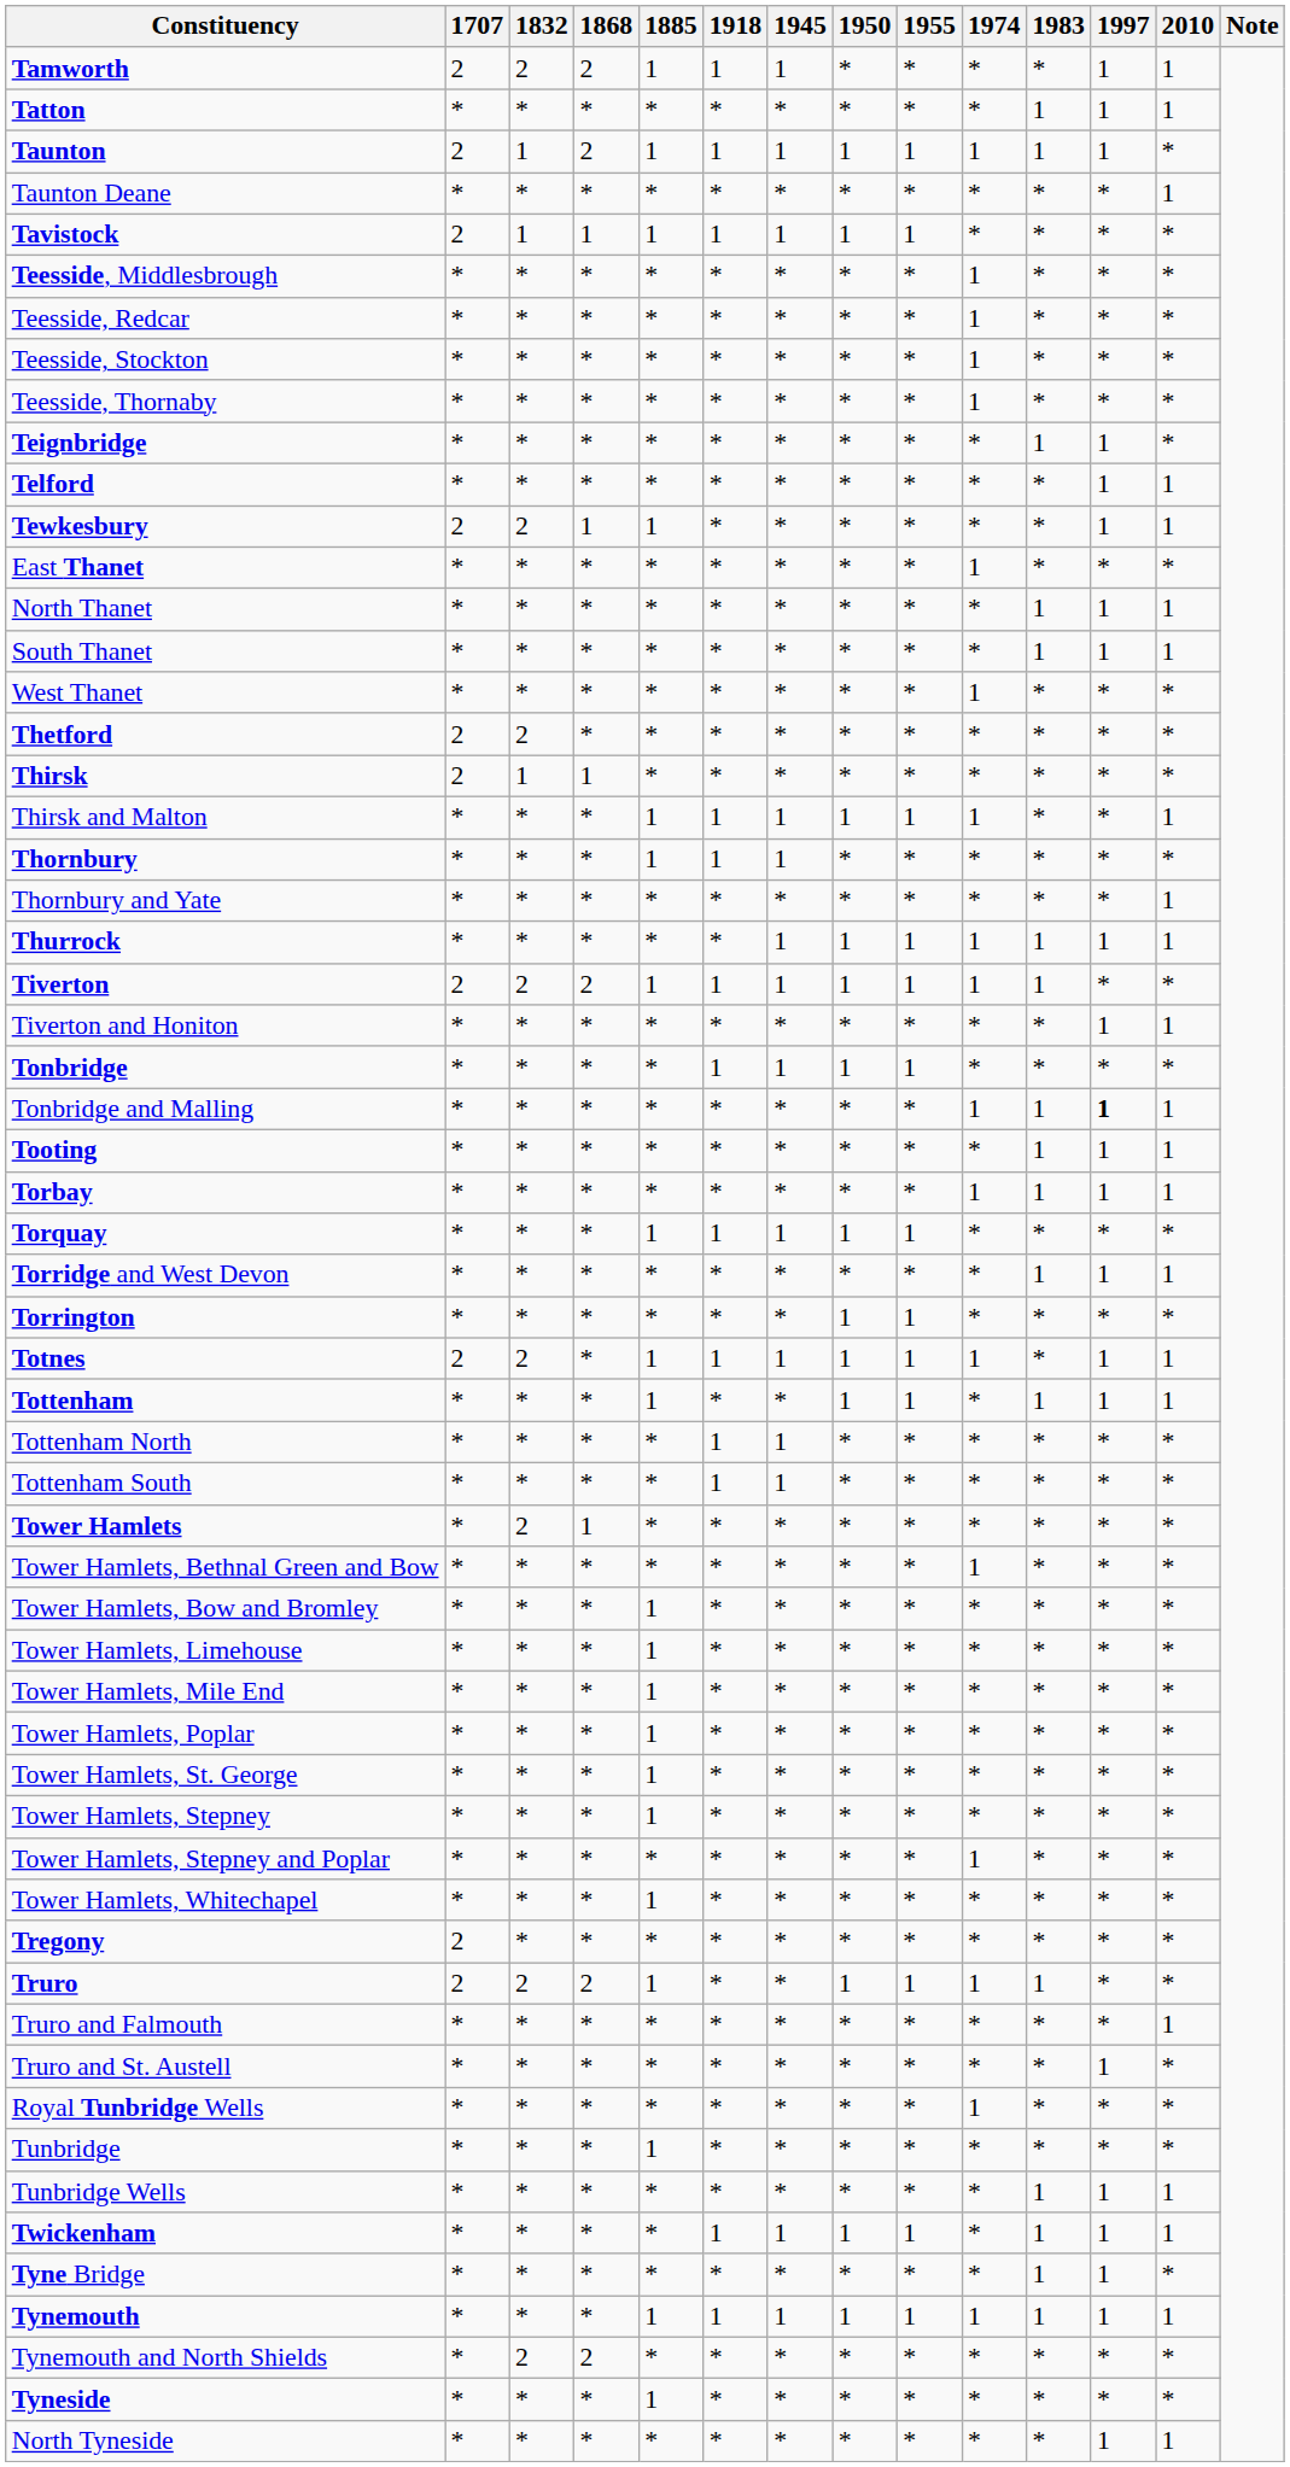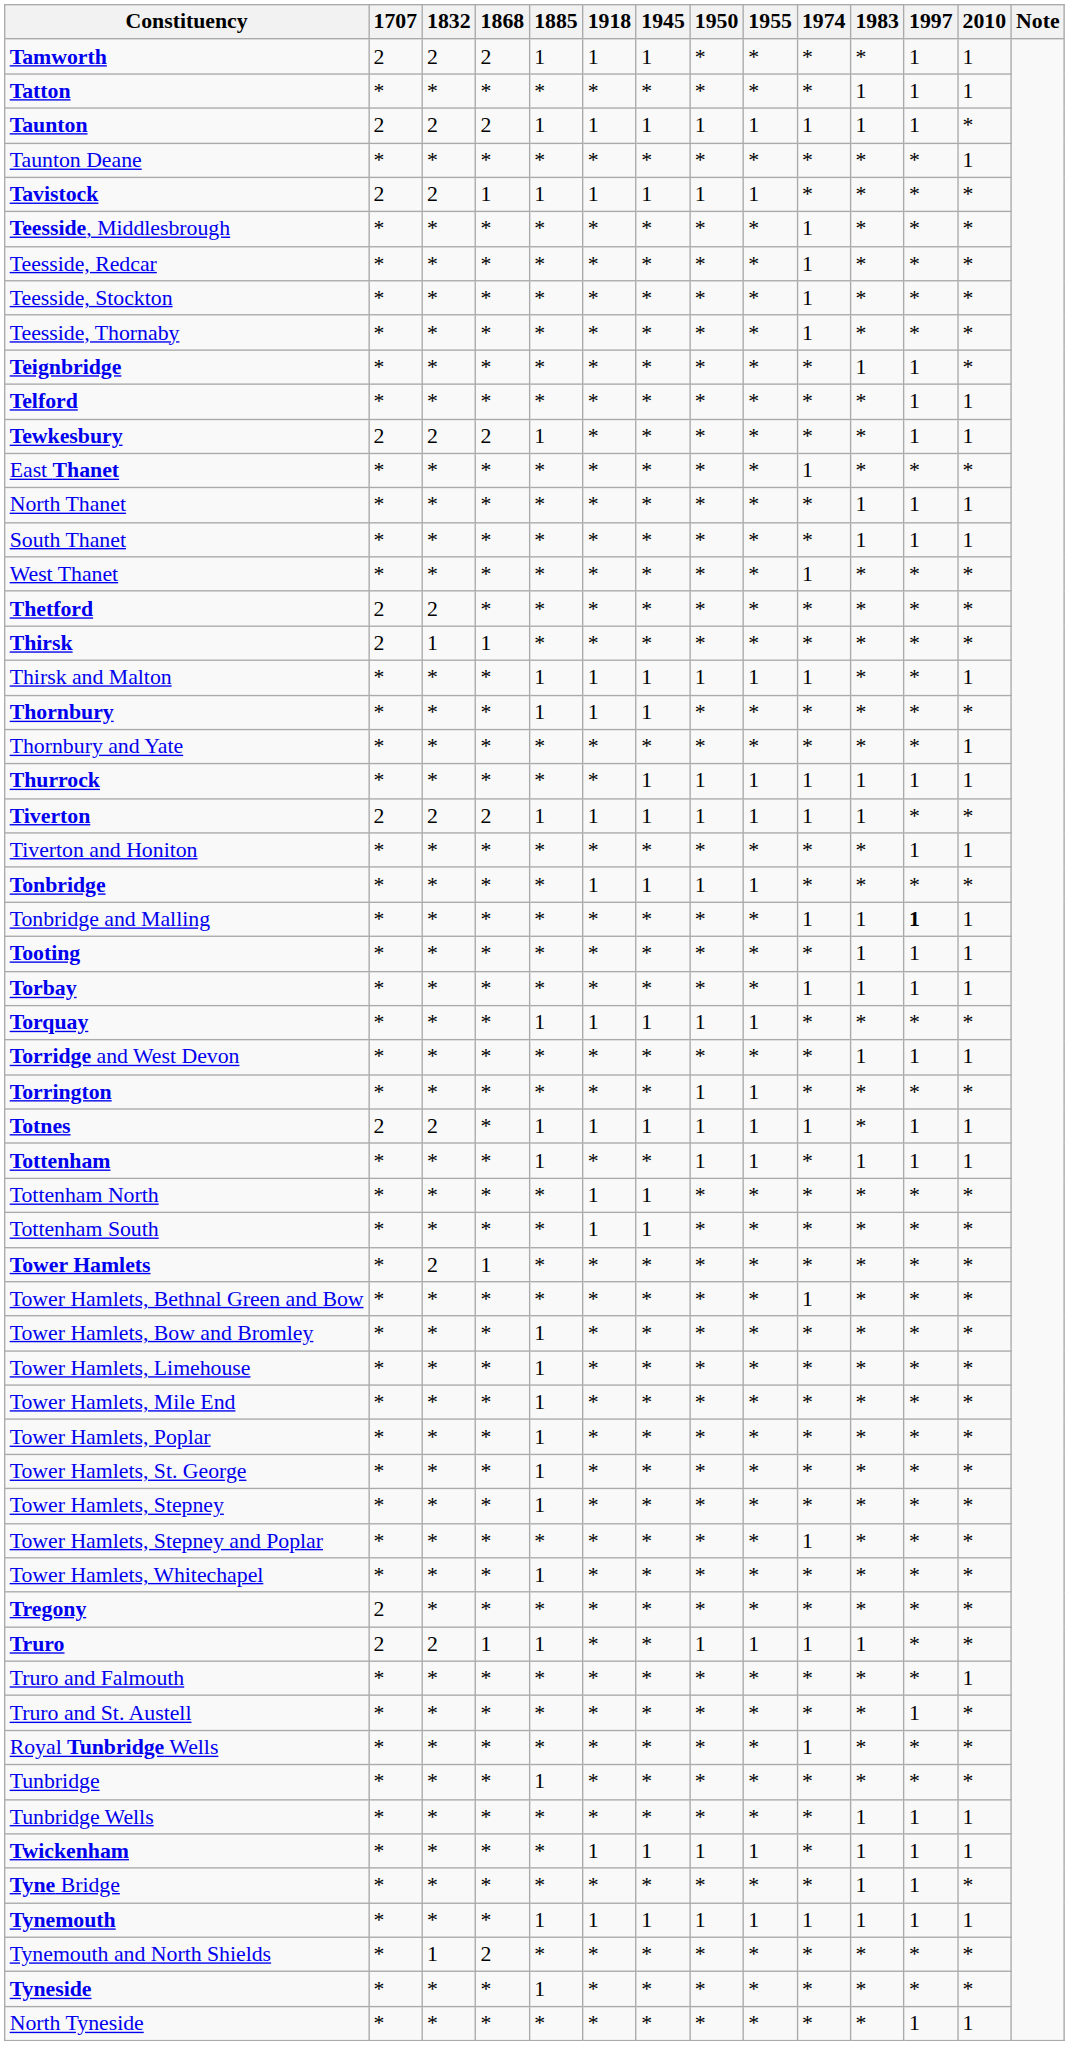Taunton | 1832: 1 -> 2
Tavistock | 1832: 1 -> 2
Tewkesbury | 1868: 1 -> 2
Truro | 1868: 2 -> 1
Tynemouth and North Shields | 1832: 2 -> 1
